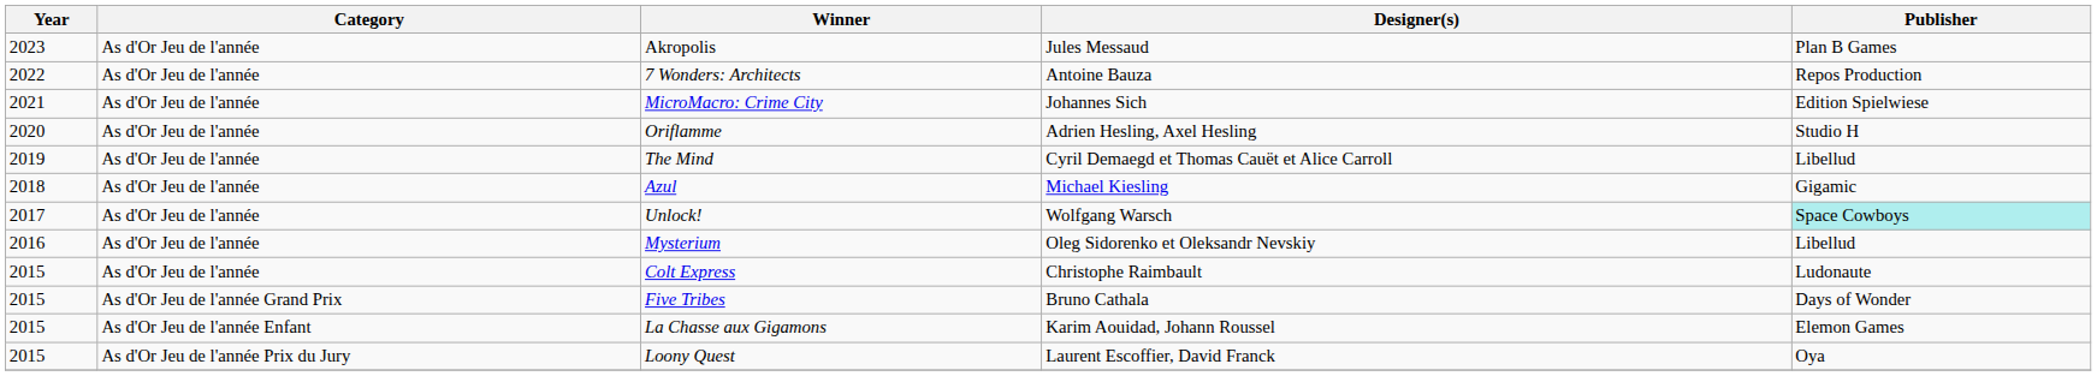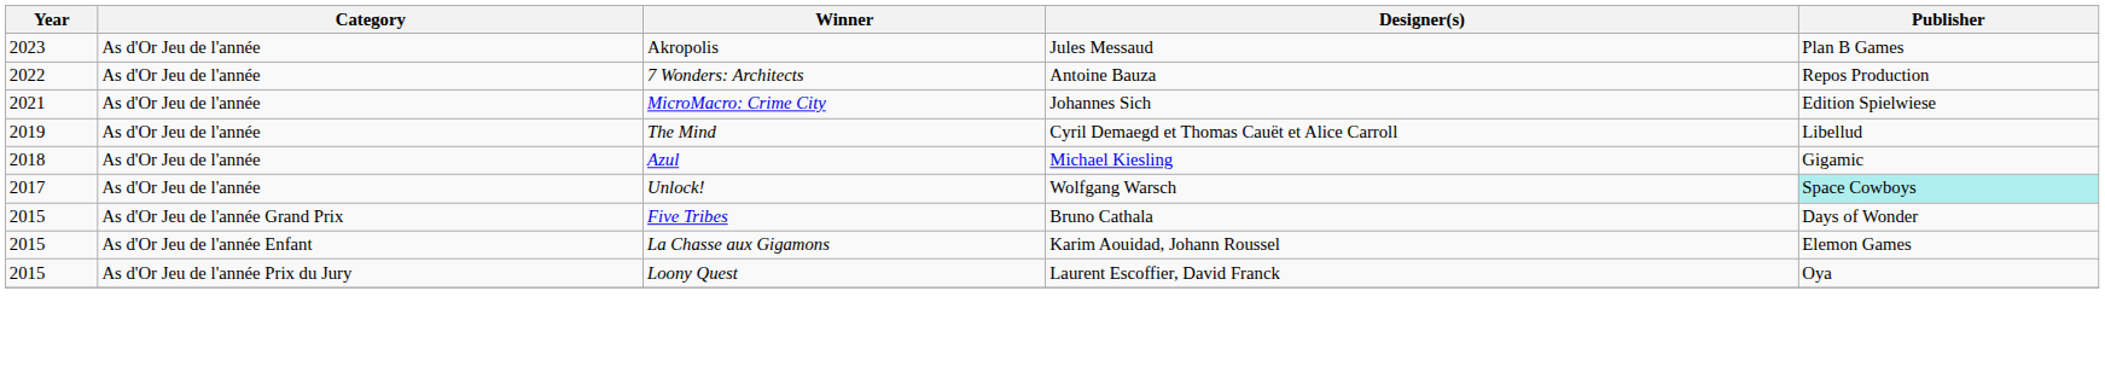- row: 2020 | As d'Or Jeu de l'année | Oriflamme | Adrien Hesling, Axel Hesling | Studio H
- row: 2016 | As d'Or Jeu de l'année | Mysterium | Oleg Sidorenko et Oleksandr Nevskiy | Libellud
- row: 2015 | As d'Or Jeu de l'année | Colt Express | Christophe Raimbault | Ludonaute
